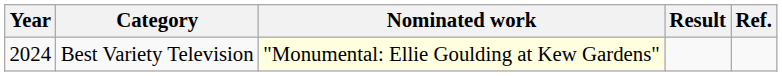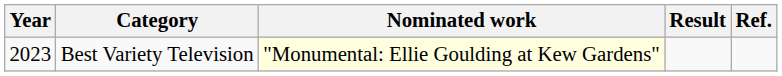Best Variety Television | Year: 2024 -> 2023
